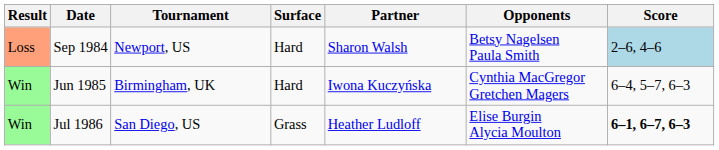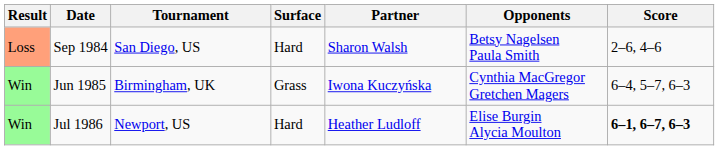Sep 1984 | Tournament: Newport, US -> San Diego, US
Sep 1984 | Score: lightblue background -> no background
Jun 1985 | Surface: Hard -> Grass
Jul 1986 | Tournament: San Diego, US -> Newport, US
Jul 1986 | Surface: Grass -> Hard
